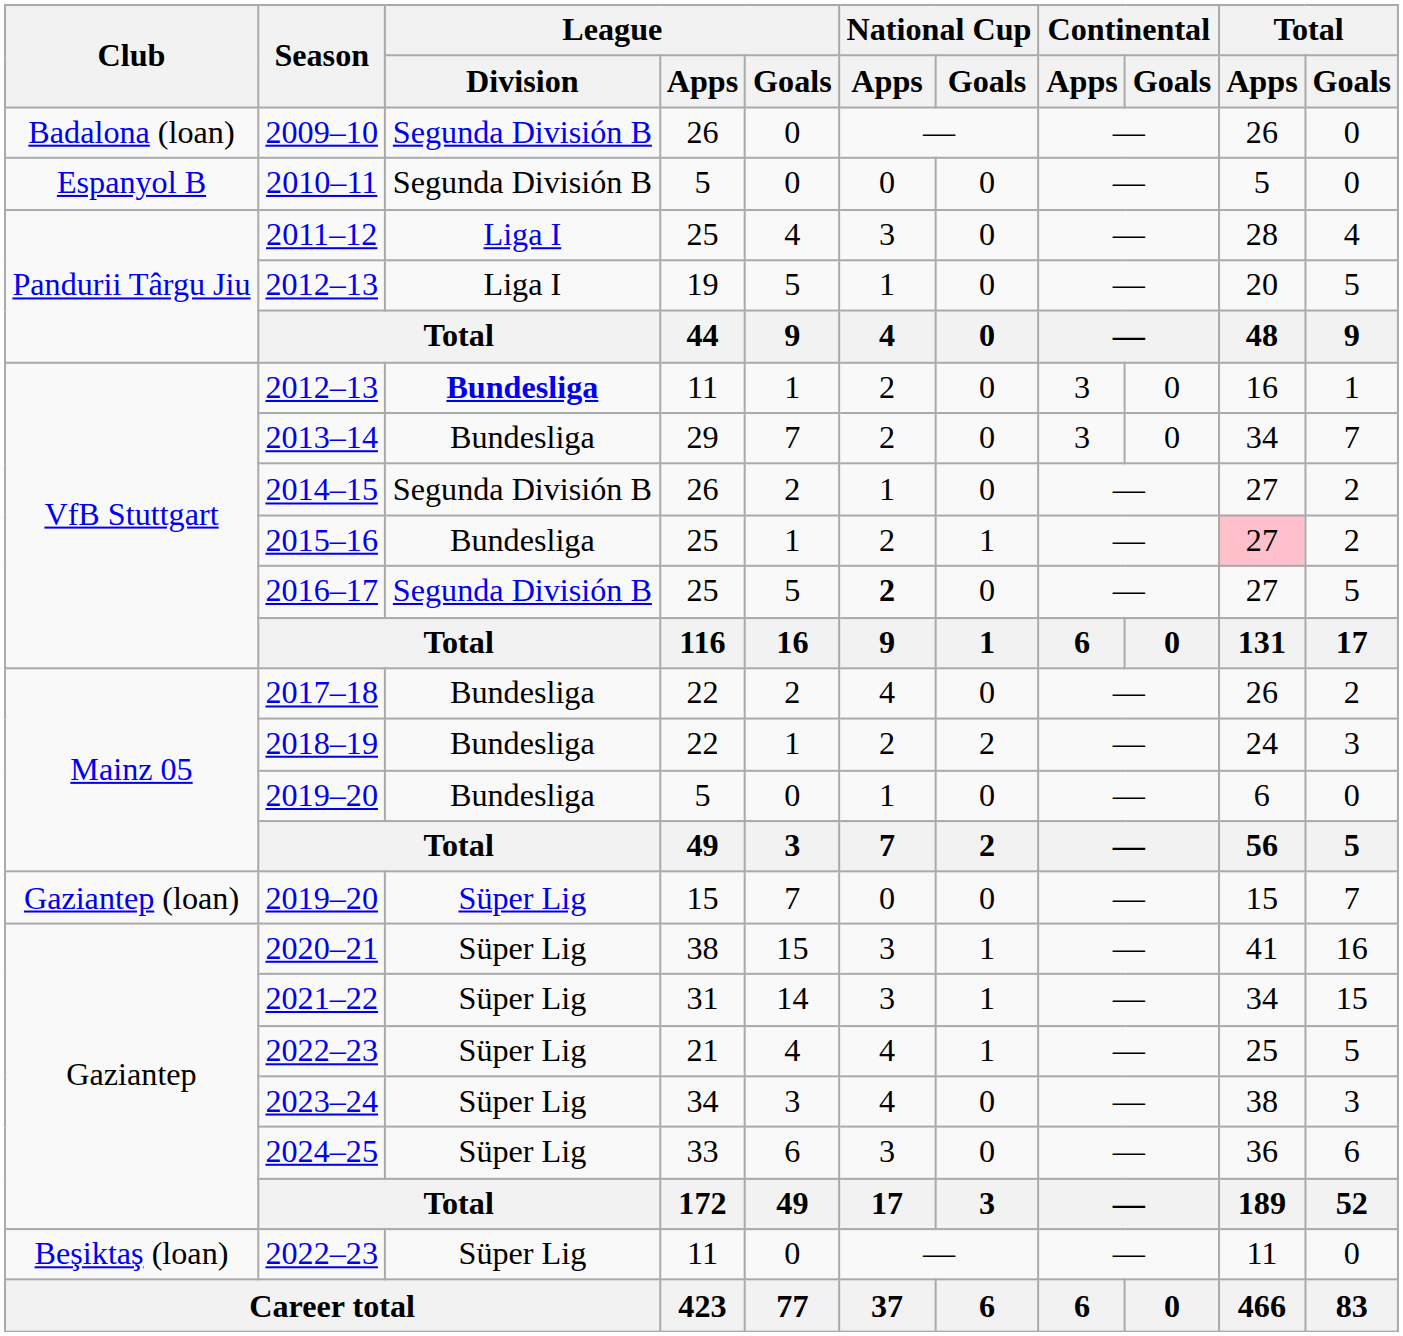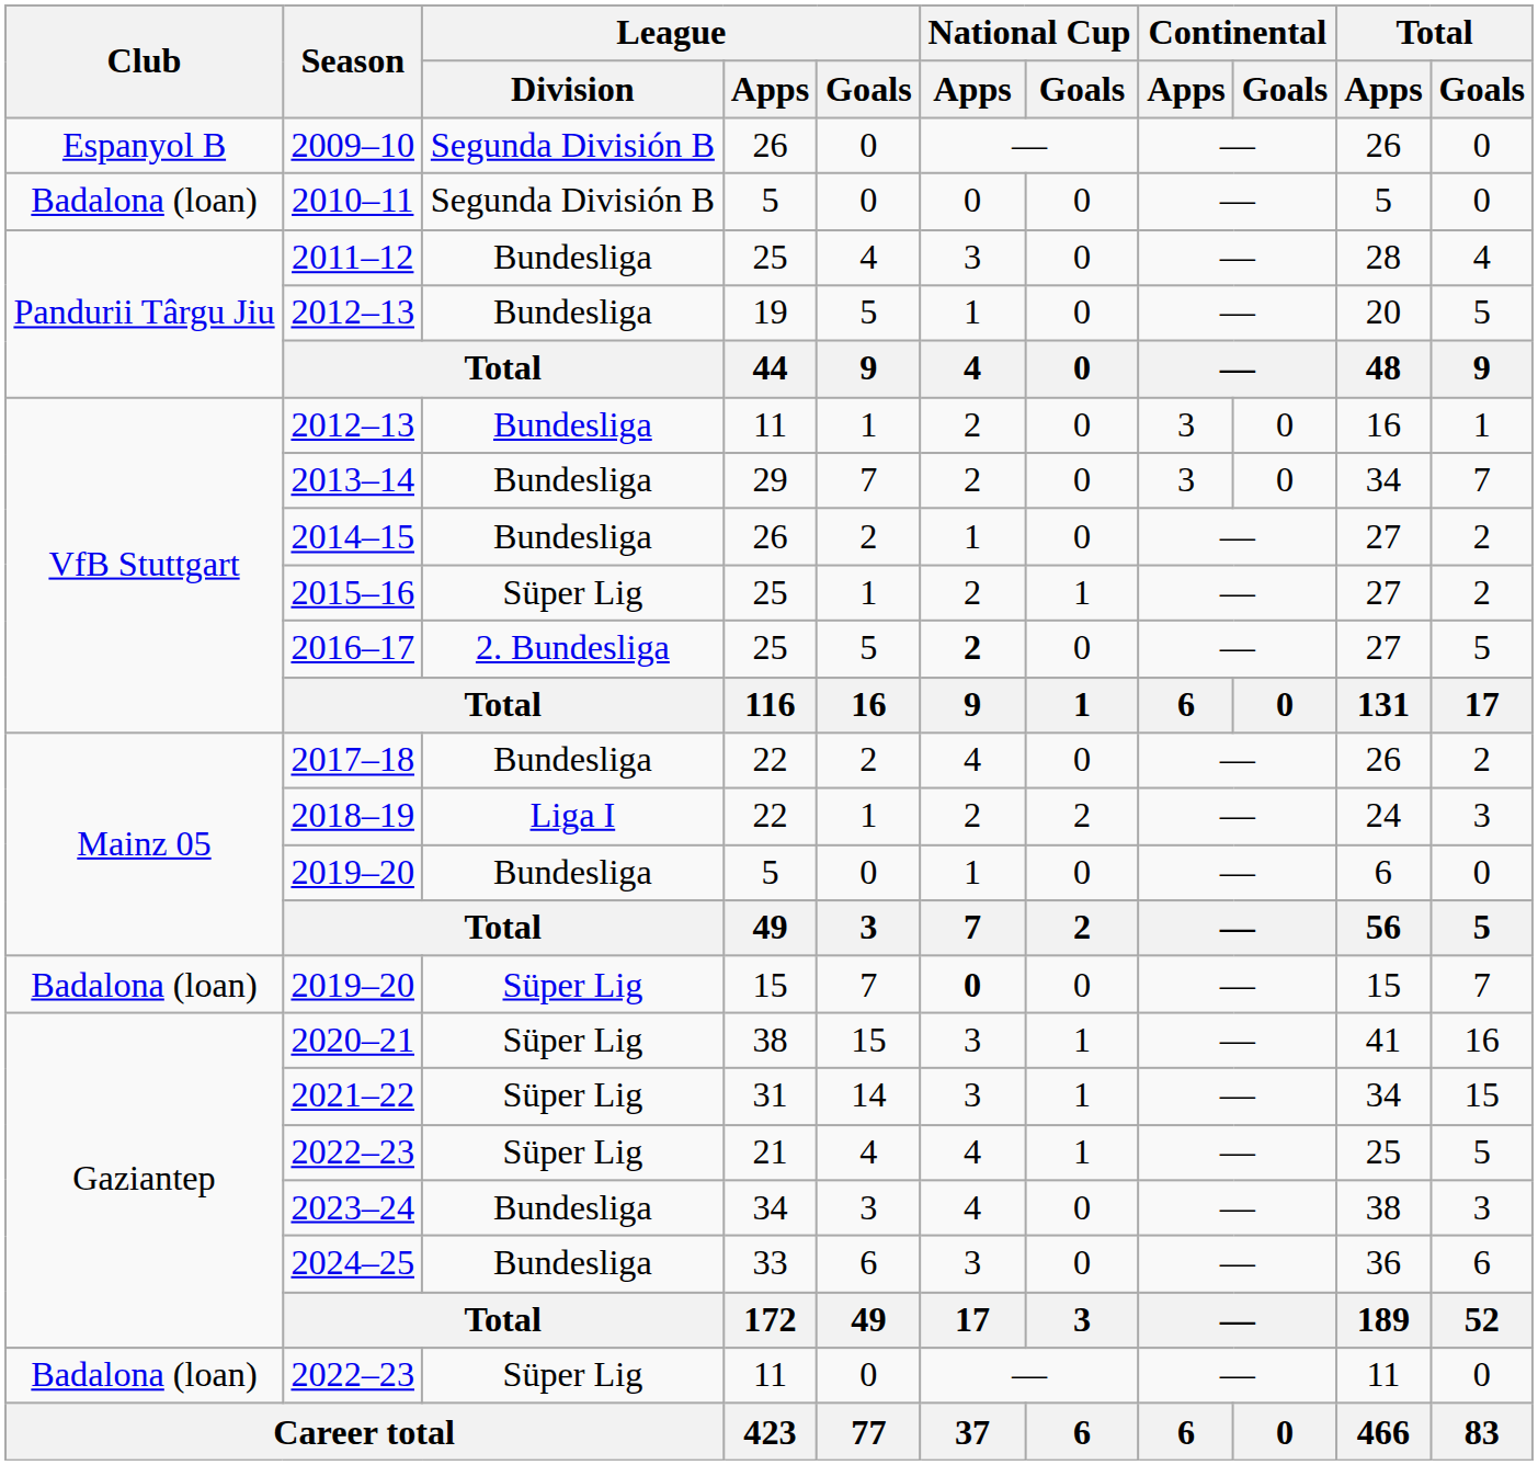2009–10 | Club: Badalona (loan) -> Espanyol B
2010–11 | Club: Espanyol B -> Badalona (loan)
2011–12 | League / Division: Liga I -> Bundesliga
2012–13 / 19 | League / Division: Liga I -> Bundesliga
2012–13 / 11 | League / Division: bold -> normal
2014–15 | League / Division: Segunda División B -> Bundesliga
2015–16 | League / Division: Bundesliga -> Süper Lig
2015–16 | Total / Apps: pink background -> no background
2016–17 | League / Division: Segunda División B -> 2. Bundesliga
2018–19 | League / Division: Bundesliga -> Liga I
2019–20 / 15 | Club: Gaziantep (loan) -> Badalona (loan)
2019–20 / 15 | National Cup / Apps: normal -> bold
2023–24 | League / Division: Süper Lig -> Bundesliga
2024–25 | League / Division: Süper Lig -> Bundesliga
2022–23 / 11 | Club: Beşiktaş (loan) -> Badalona (loan)
